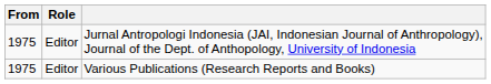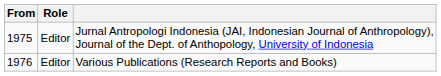Various Publications (Research Reports and Books) | From: 1975 -> 1976
